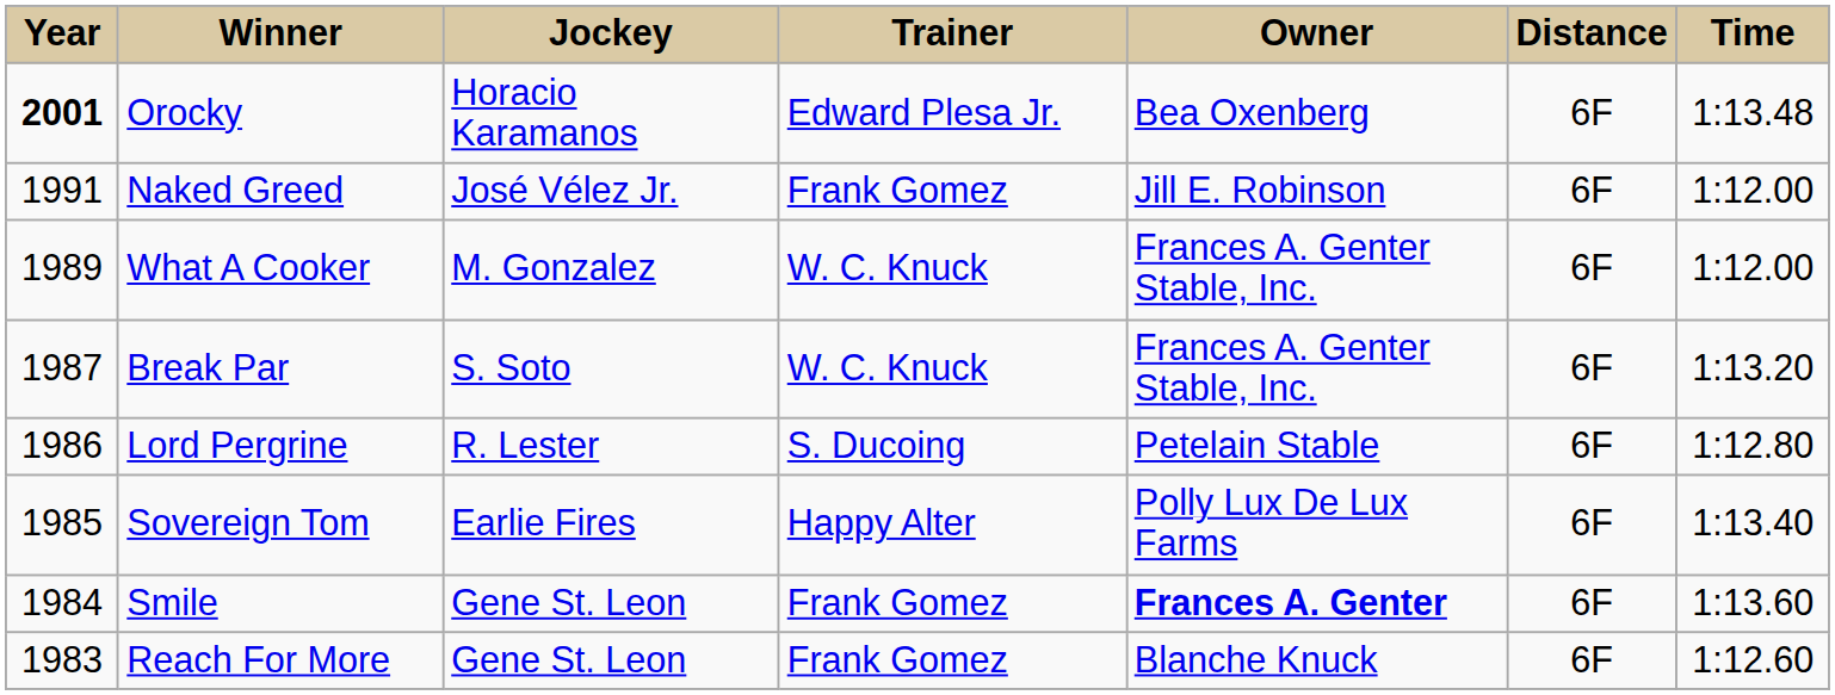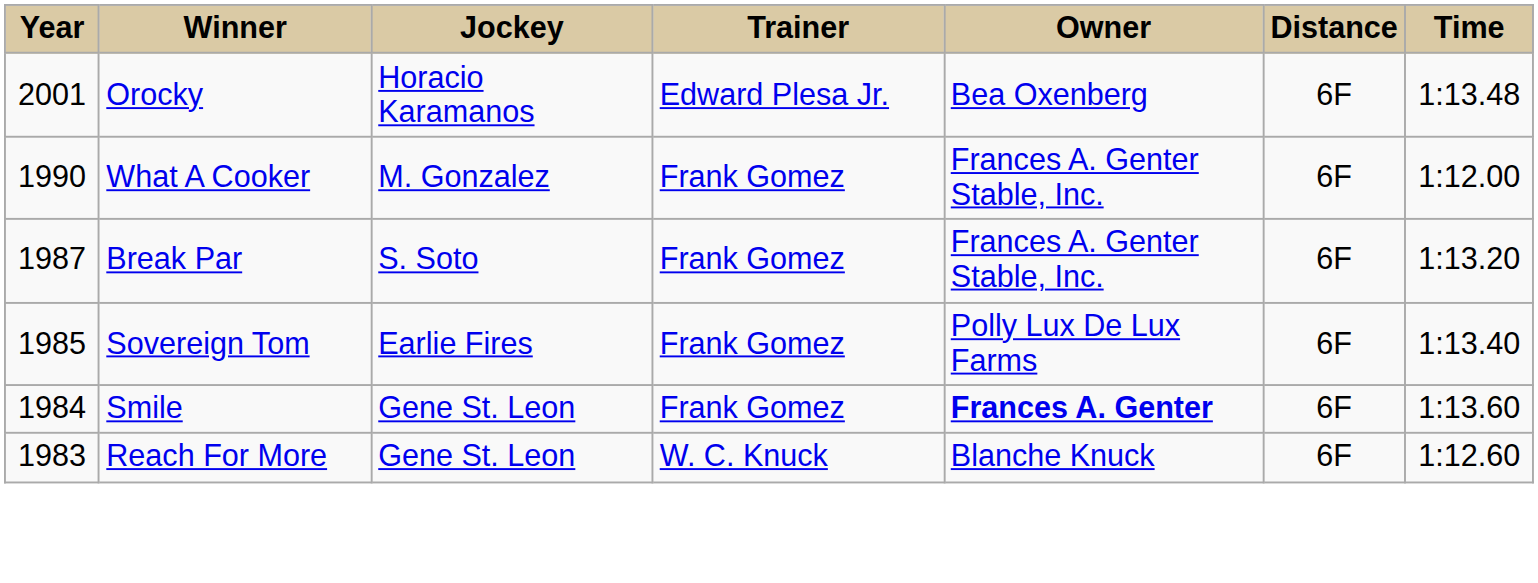Orocky | Year: bold -> normal
- row: 1991 | Naked Greed | José Vélez Jr. | Frank Gomez | Jill E. Robinson | 6F | 1:12.00
What A Cooker | Year: 1989 -> 1990
What A Cooker | Trainer: W. C. Knuck -> Frank Gomez
Break Par | Trainer: W. C. Knuck -> Frank Gomez
- row: 1986 | Lord Pergrine | R. Lester | S. Ducoing | Petelain Stable | 6F | 1:12.80
Sovereign Tom | Trainer: Happy Alter -> Frank Gomez
Reach For More | Trainer: Frank Gomez -> W. C. Knuck
